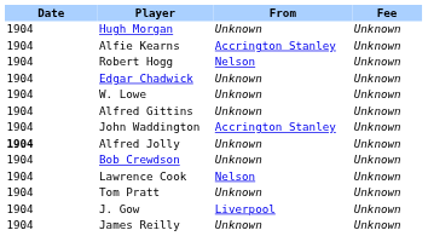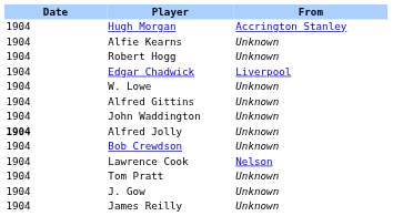- column: Fee | Unknown | Unknown | Unknown | Unknown | Unknown | Unknown | Unknown | Unknown | Unknown | Unknown | Unknown | Unknown | Unknown
Hugh Morgan | From: Unknown -> Accrington Stanley
Alfie Kearns | From: Accrington Stanley -> Unknown
Robert Hogg | From: Nelson -> Unknown
Edgar Chadwick | From: Unknown -> Liverpool
John Waddington | From: Accrington Stanley -> Unknown
J. Gow | From: Liverpool -> Unknown
